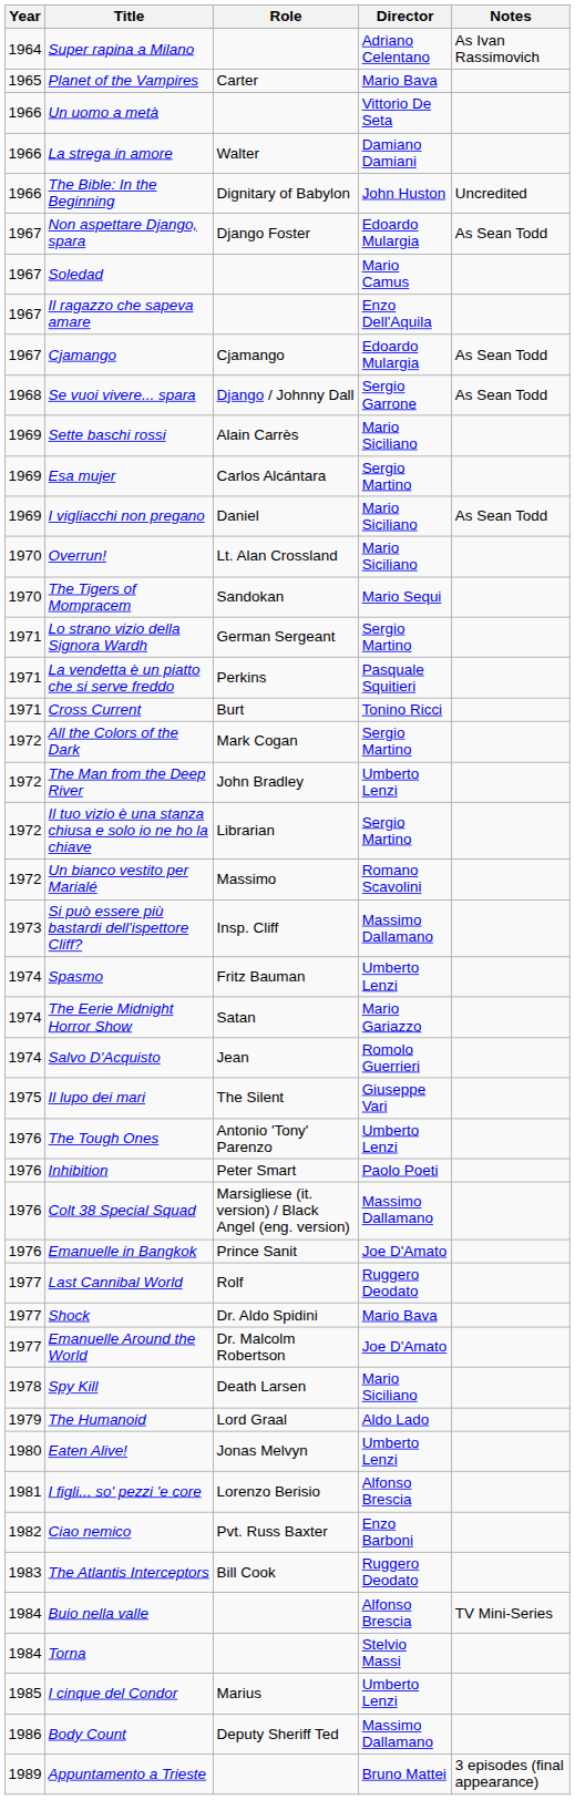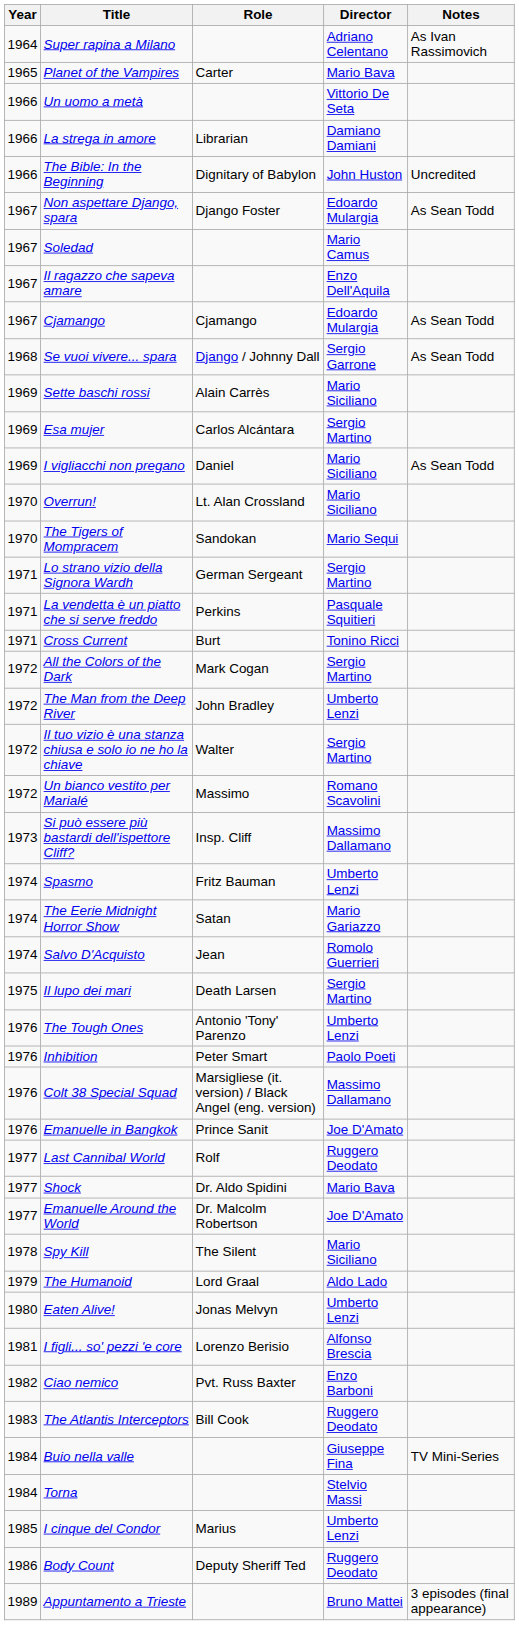La strega in amore | Role: Walter -> Librarian
Il tuo vizio è una stanza chiusa e solo io ne ho la chiave | Role: Librarian -> Walter
Il lupo dei mari | Role: The Silent -> Death Larsen
Il lupo dei mari | Director: Giuseppe Vari -> Sergio Martino
Spy Kill | Role: Death Larsen -> The Silent
Buio nella valle | Director: Alfonso Brescia -> Giuseppe Fina
Body Count | Director: Massimo Dallamano -> Ruggero Deodato
